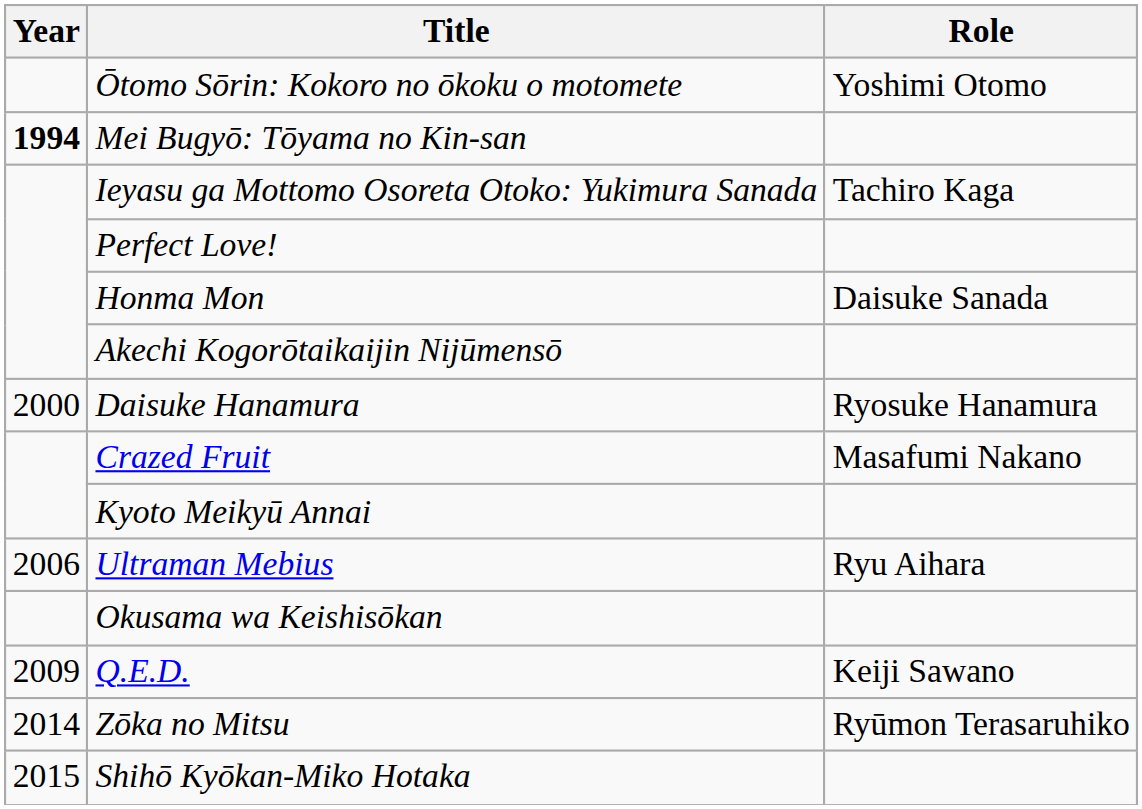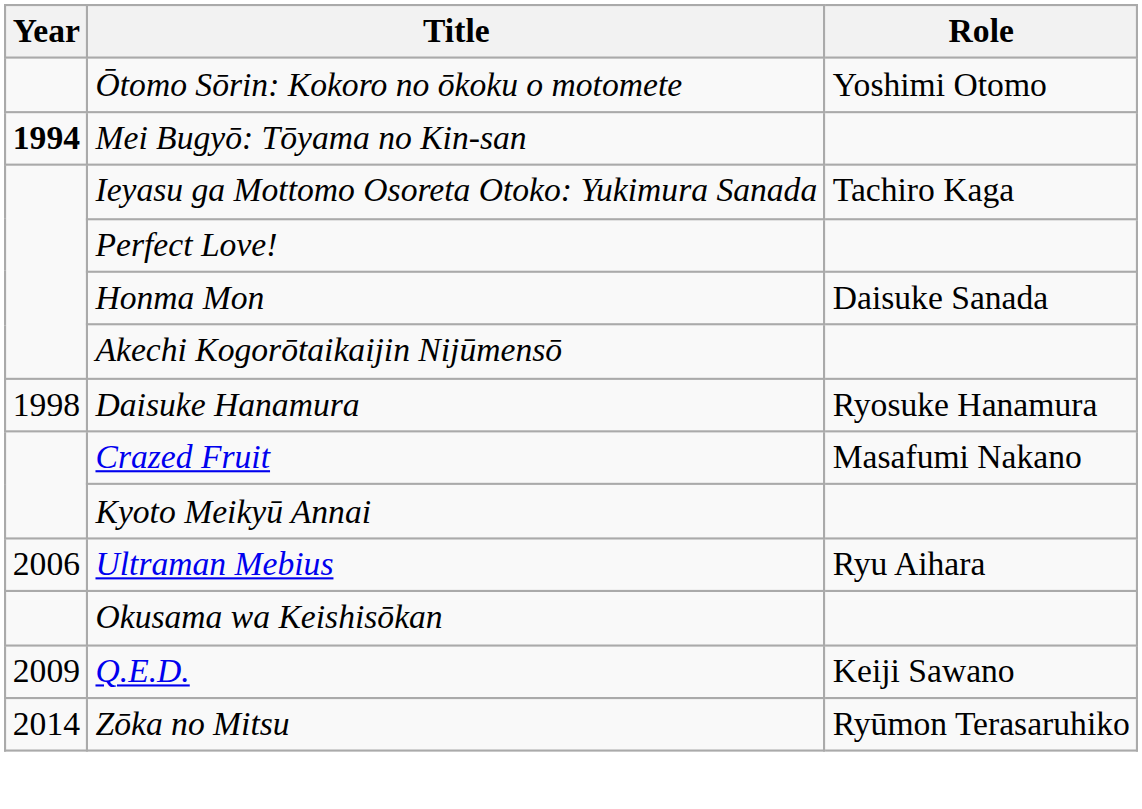Daisuke Hanamura | Year: 2000 -> 1998
- row: 2015 | Shihō Kyōkan-Miko Hotaka
